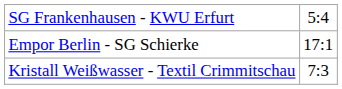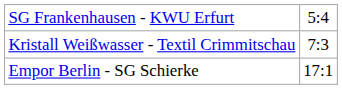rows swapped: Kristall Weißwasser - Textil Crimmitschau <-> Empor Berlin - SG Schierke
